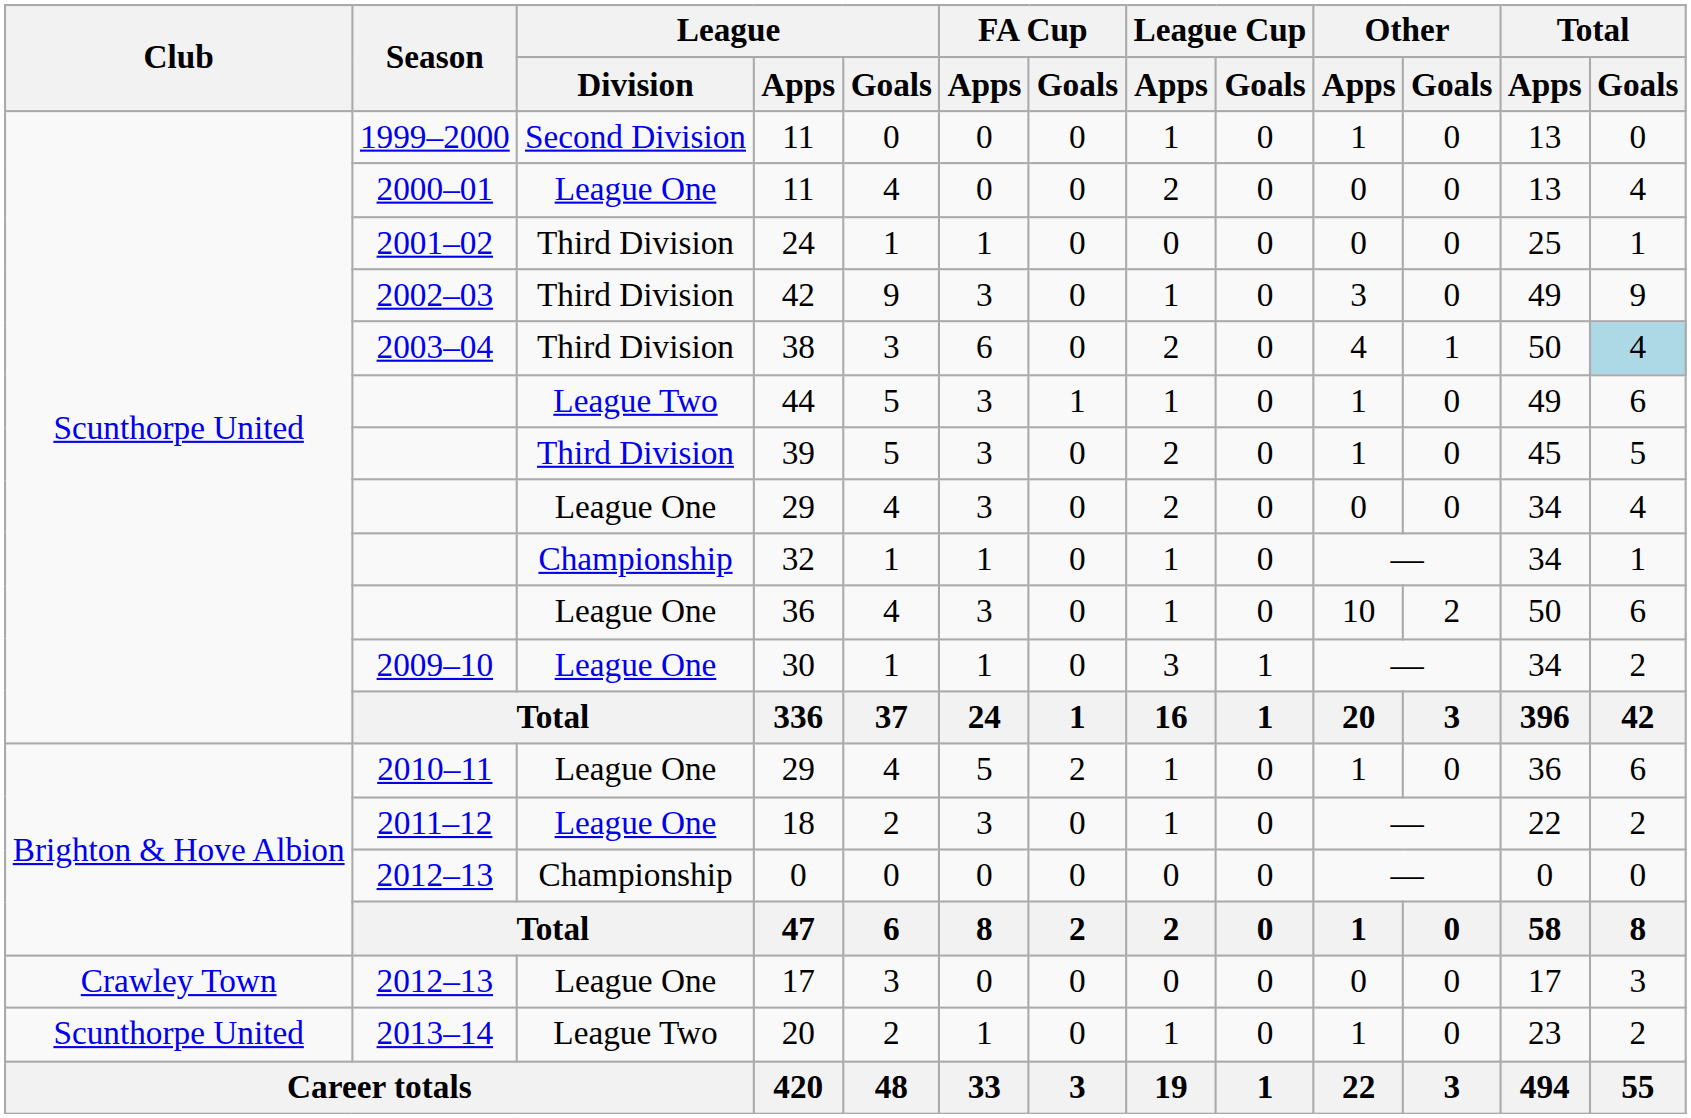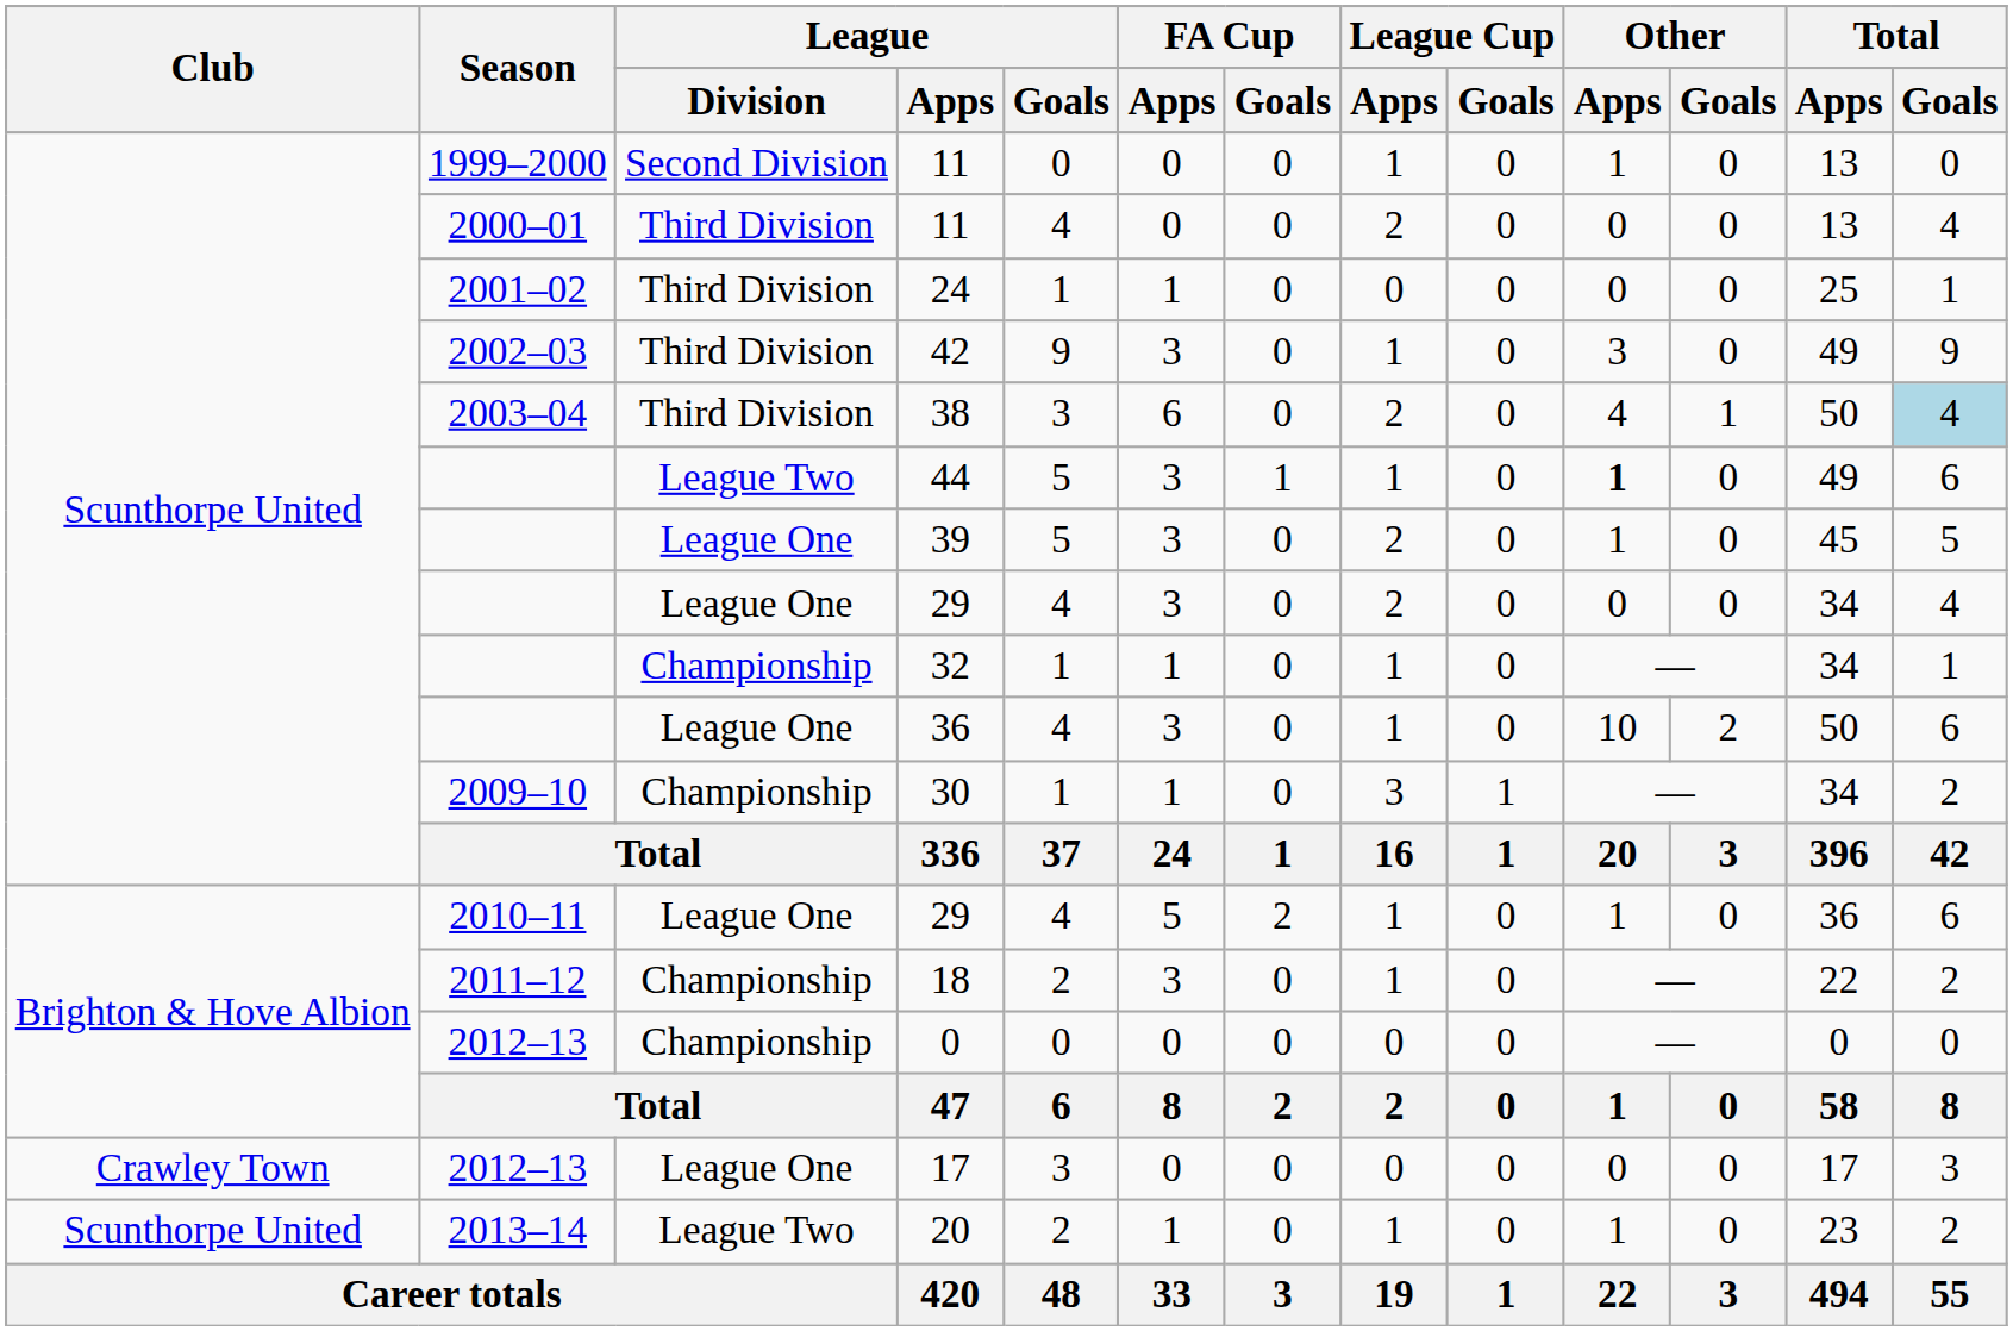2000–01 / 11 | League / Division: League One -> Third Division
44 | Other / Apps: normal -> bold
39 | League / Division: Third Division -> League One
30 | League / Division: League One -> Championship
18 | League / Division: League One -> Championship
